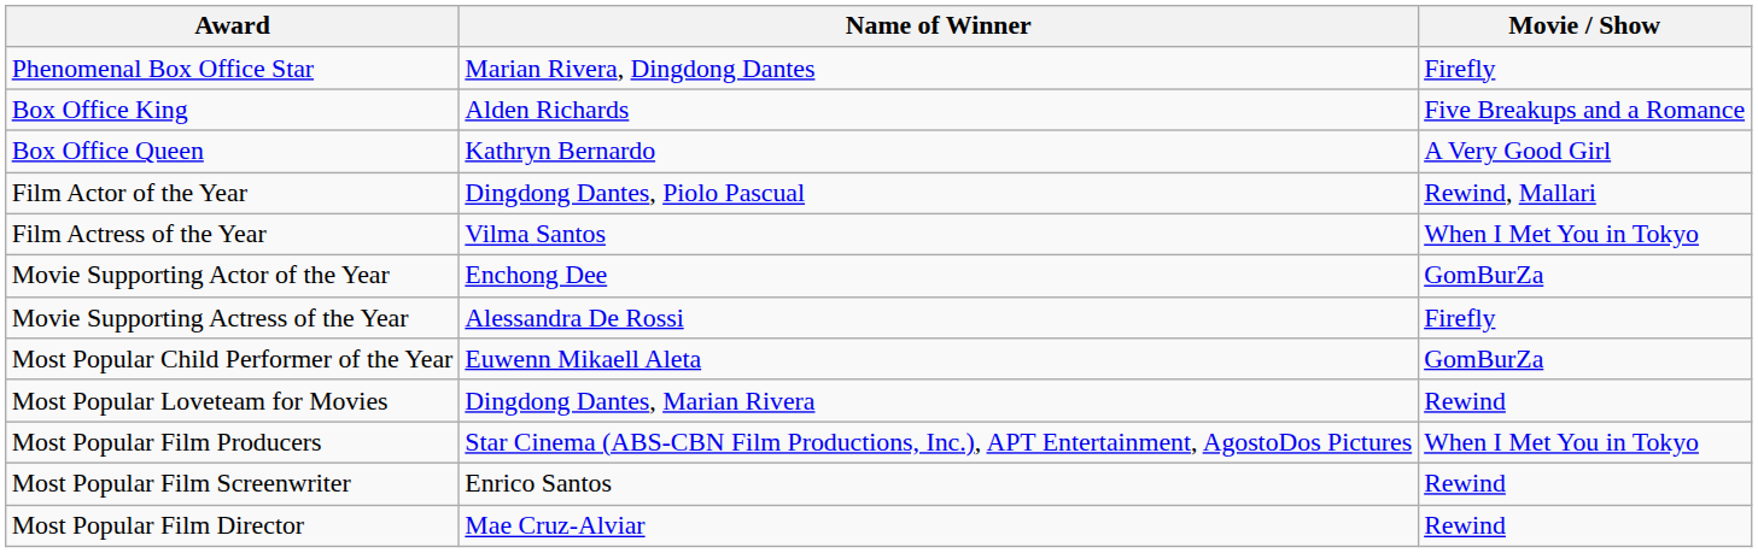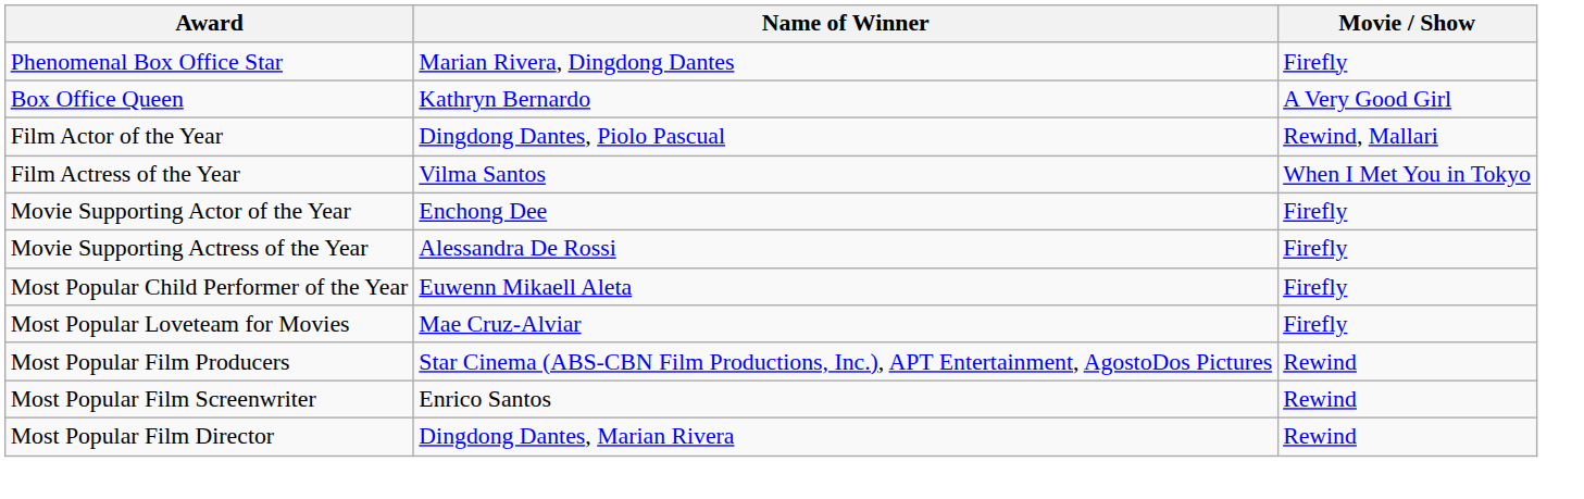- row: Box Office King | Alden Richards | Five Breakups and a Romance
Movie Supporting Actor of the Year | Movie / Show: GomBurZa -> Firefly
Most Popular Child Performer of the Year | Movie / Show: GomBurZa -> Firefly
Most Popular Loveteam for Movies | Name of Winner: Dingdong Dantes, Marian Rivera -> Mae Cruz-Alviar
Most Popular Loveteam for Movies | Movie / Show: Rewind -> Firefly
Most Popular Film Producers | Movie / Show: When I Met You in Tokyo -> Rewind
Most Popular Film Director | Name of Winner: Mae Cruz-Alviar -> Dingdong Dantes, Marian Rivera
